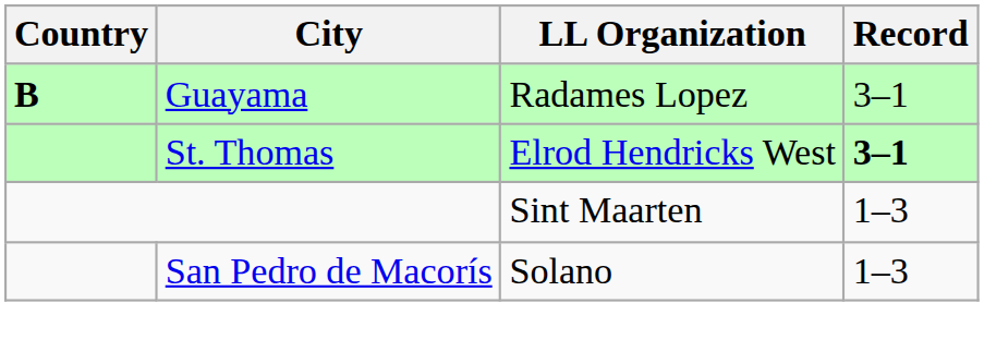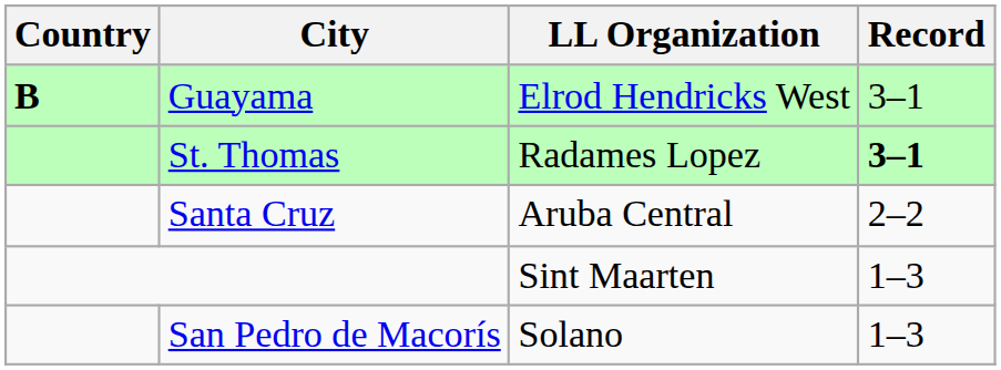Guayama | LL Organization: Radames Lopez -> Elrod Hendricks West
St. Thomas | LL Organization: Elrod Hendricks West -> Radames Lopez
+ row: Santa Cruz | Aruba Central | 2–2
